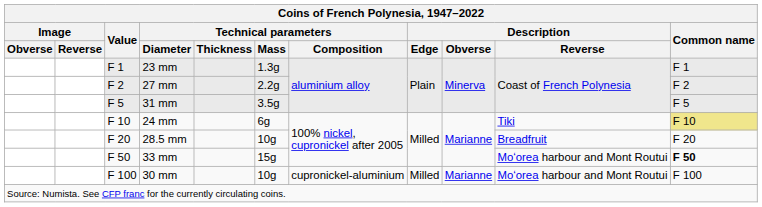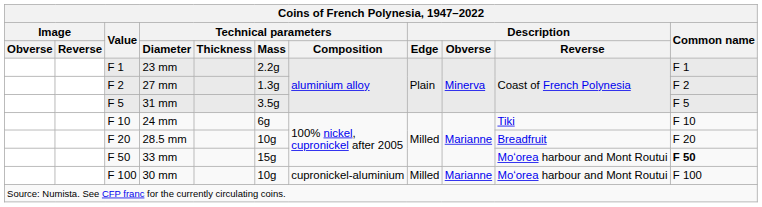23 mm | Technical parameters / Mass: 1.3g -> 2.2g
27 mm | Technical parameters / Mass: 2.2g -> 1.3g
24 mm | Common name: khaki background -> no background
